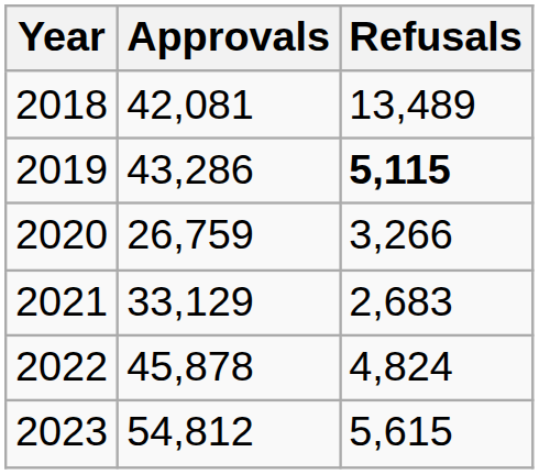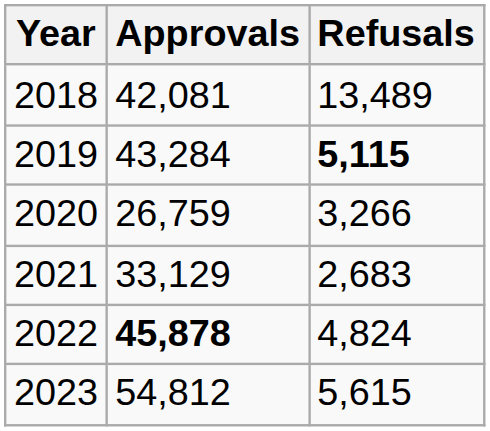2019 | Approvals: 43,286 -> 43,284
2022 | Approvals: normal -> bold
